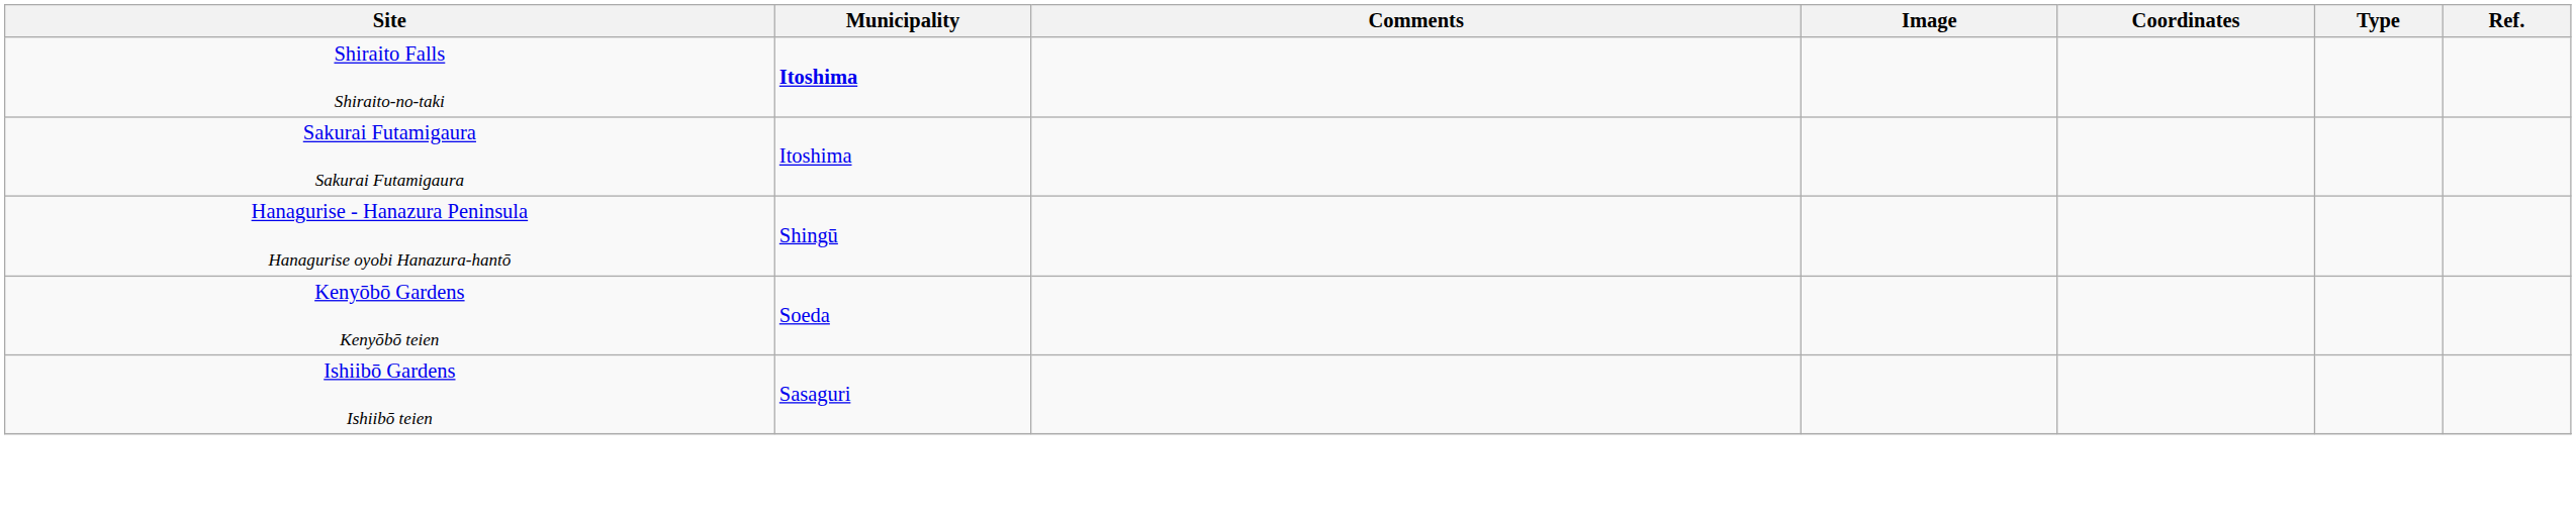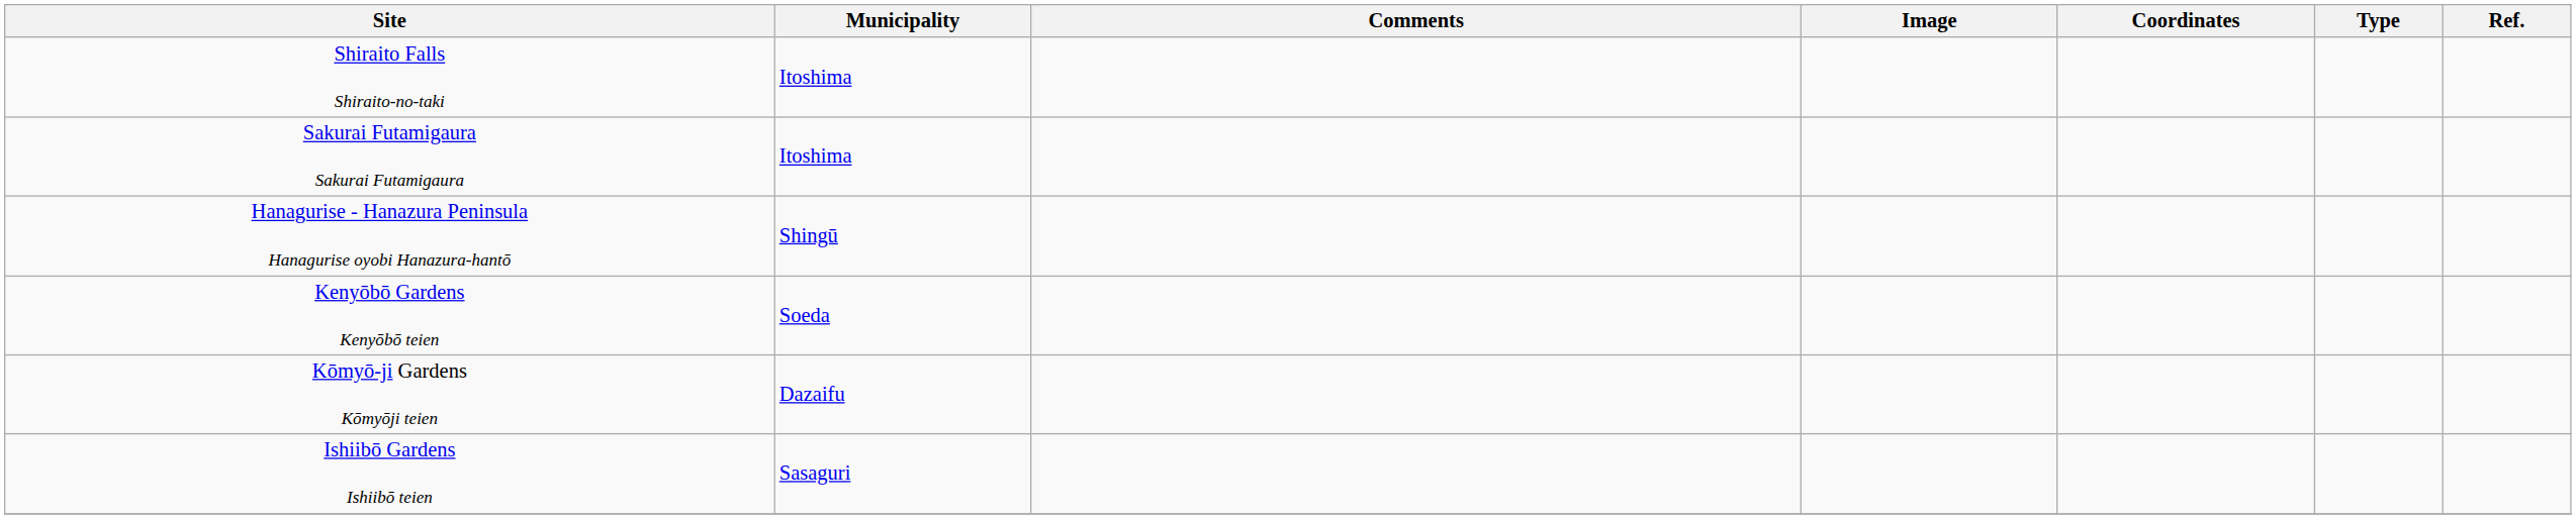Shiraito Falls Shiraito-no-taki | Municipality: bold -> normal
+ row: Kōmyō-ji Gardens Kōmyōji teien | Dazaifu
